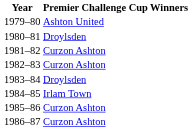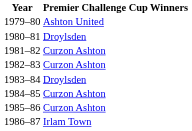1984–85 | Premier Challenge Cup Winners: Irlam Town -> Curzon Ashton
1986–87 | Premier Challenge Cup Winners: Curzon Ashton -> Irlam Town
